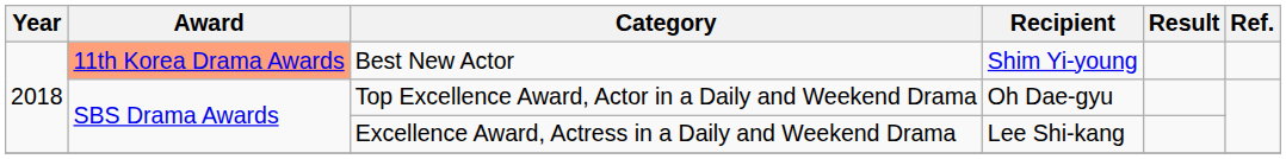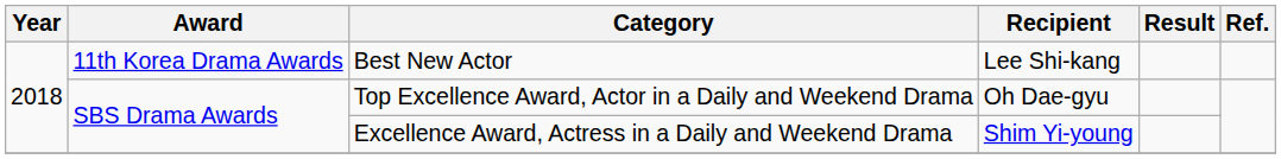Best New Actor | Award: lightsalmon background -> no background
Best New Actor | Recipient: Shim Yi-young -> Lee Shi-kang
Excellence Award, Actress in a Daily and Weekend Drama | Recipient: Lee Shi-kang -> Shim Yi-young
